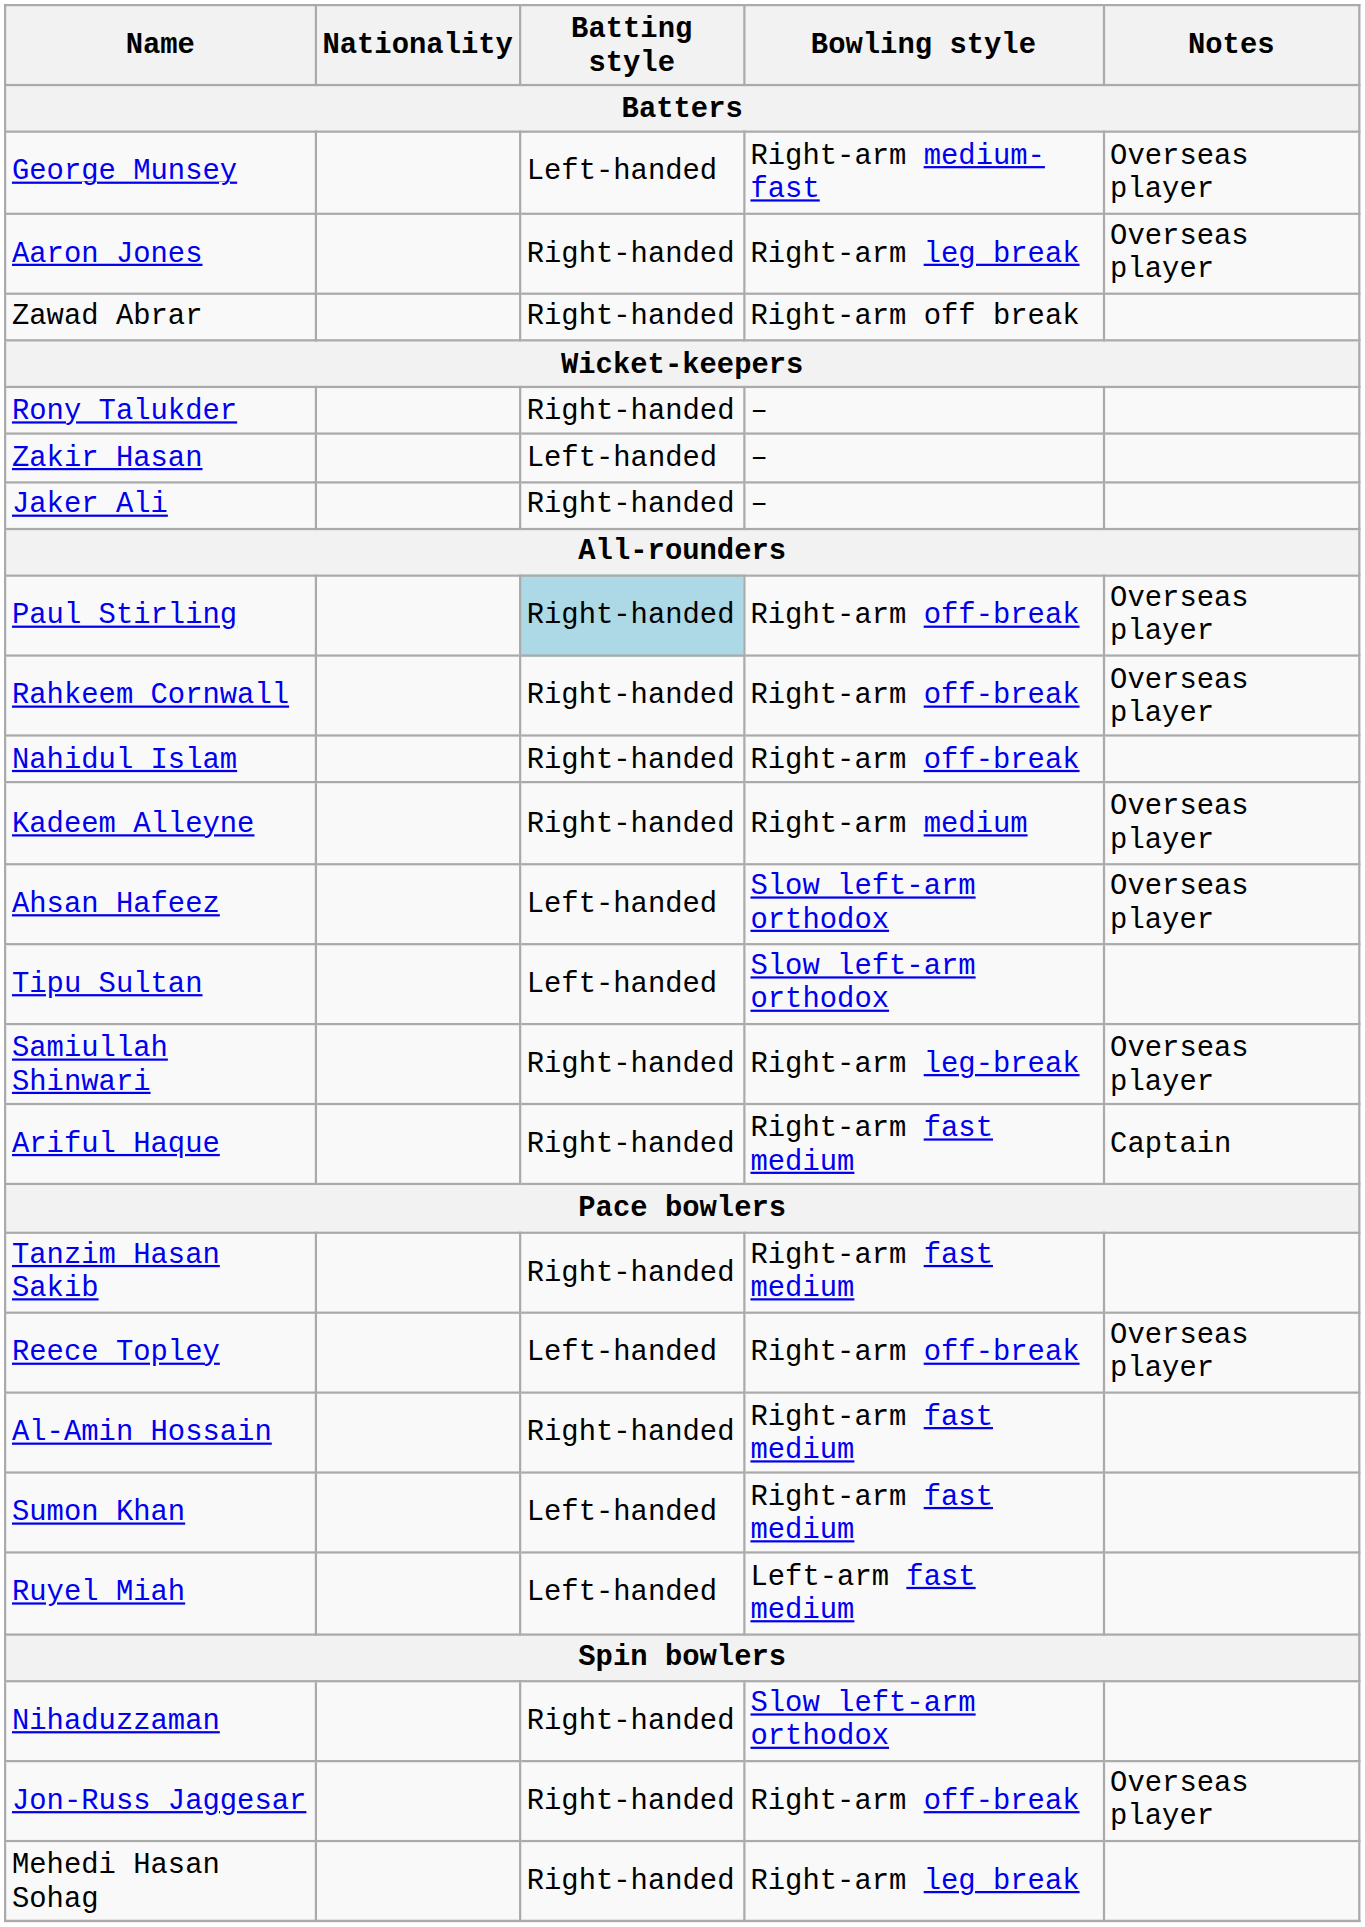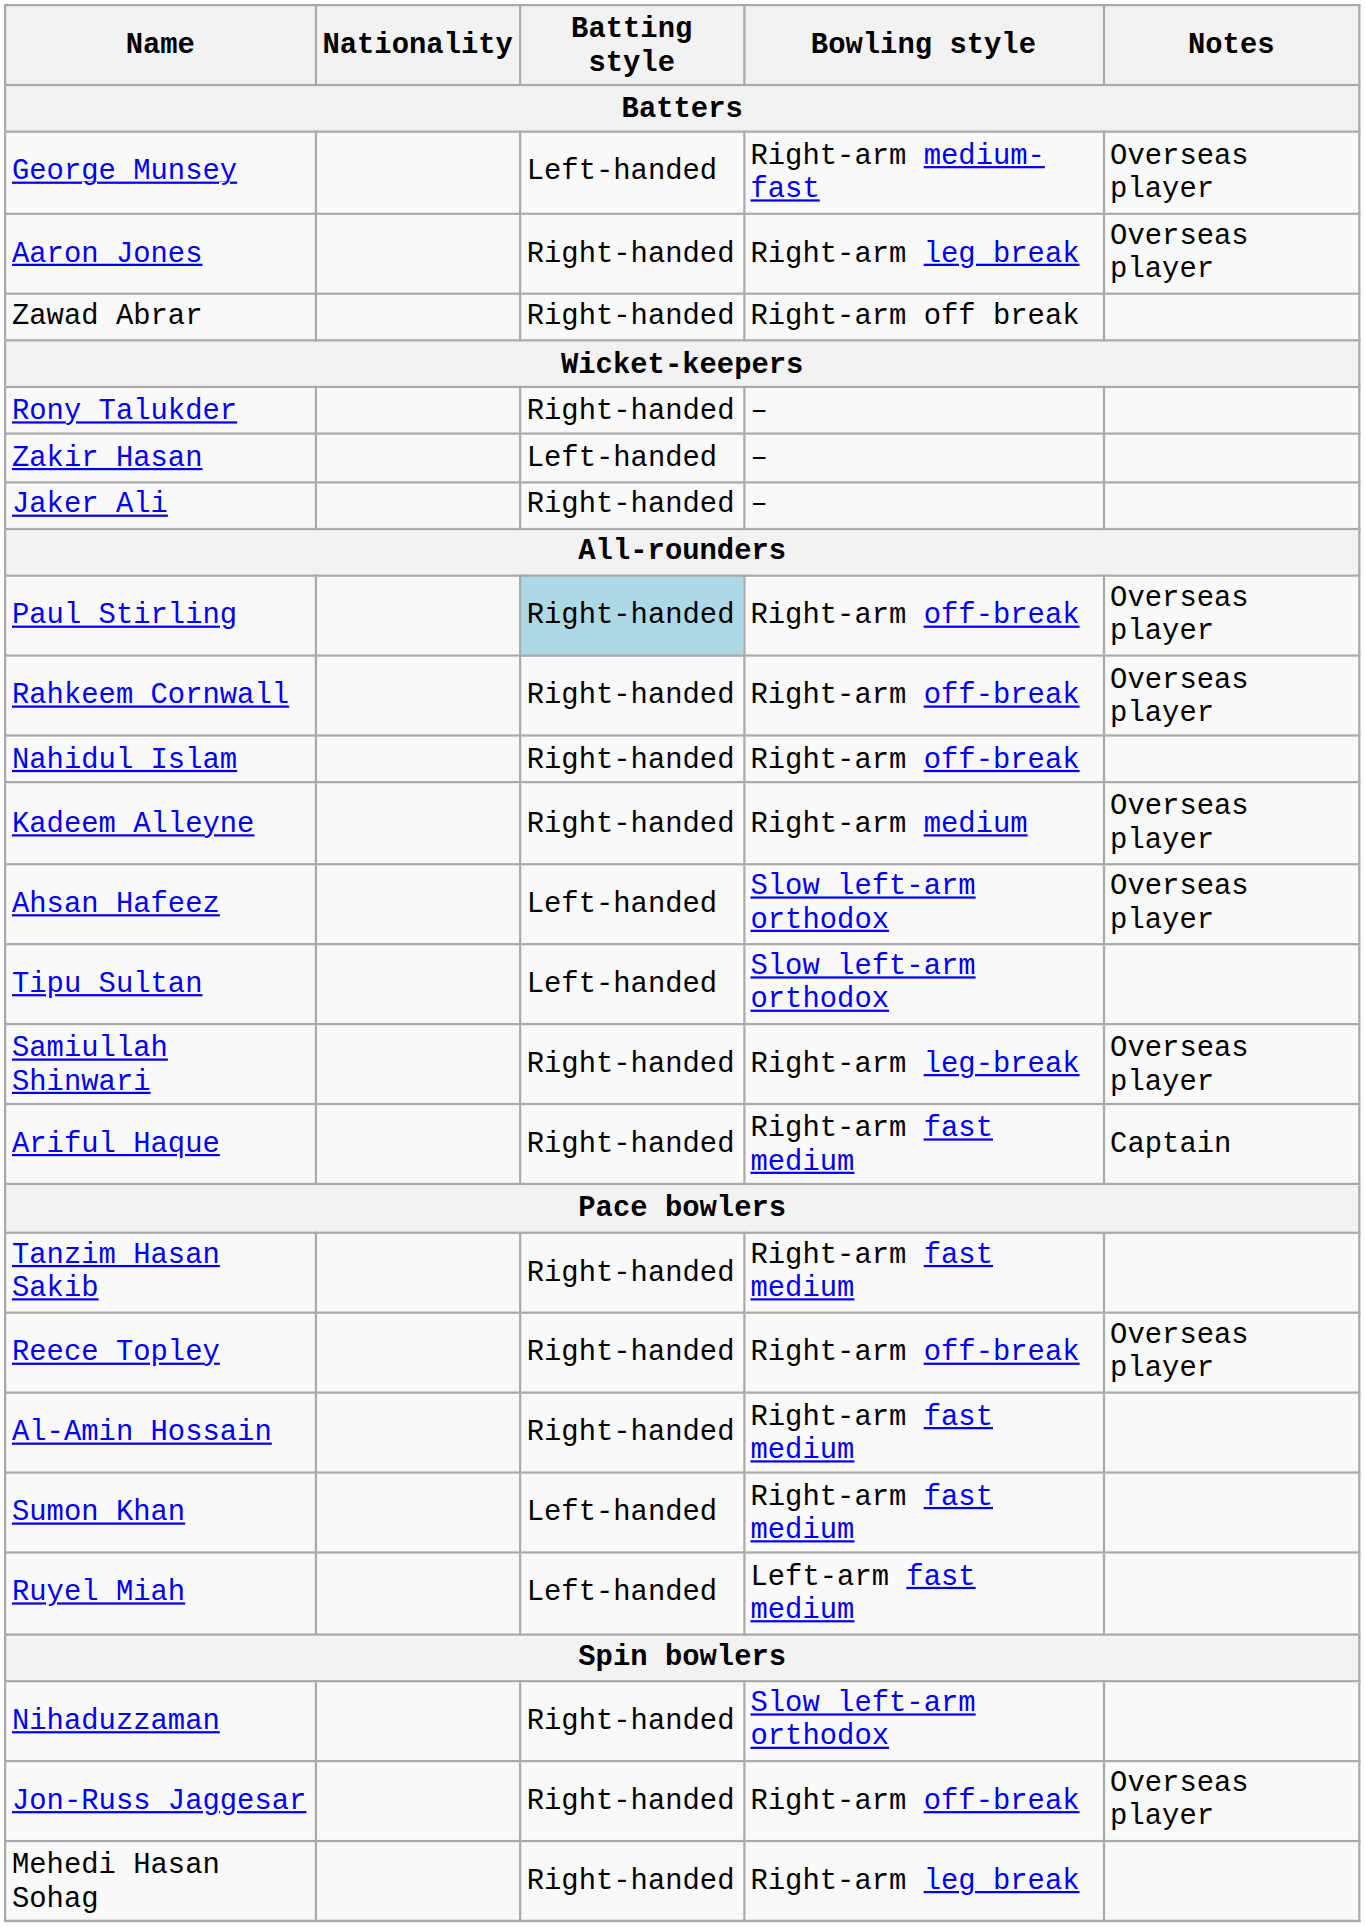Reece Topley | Batting style: Left-handed -> Right-handed
